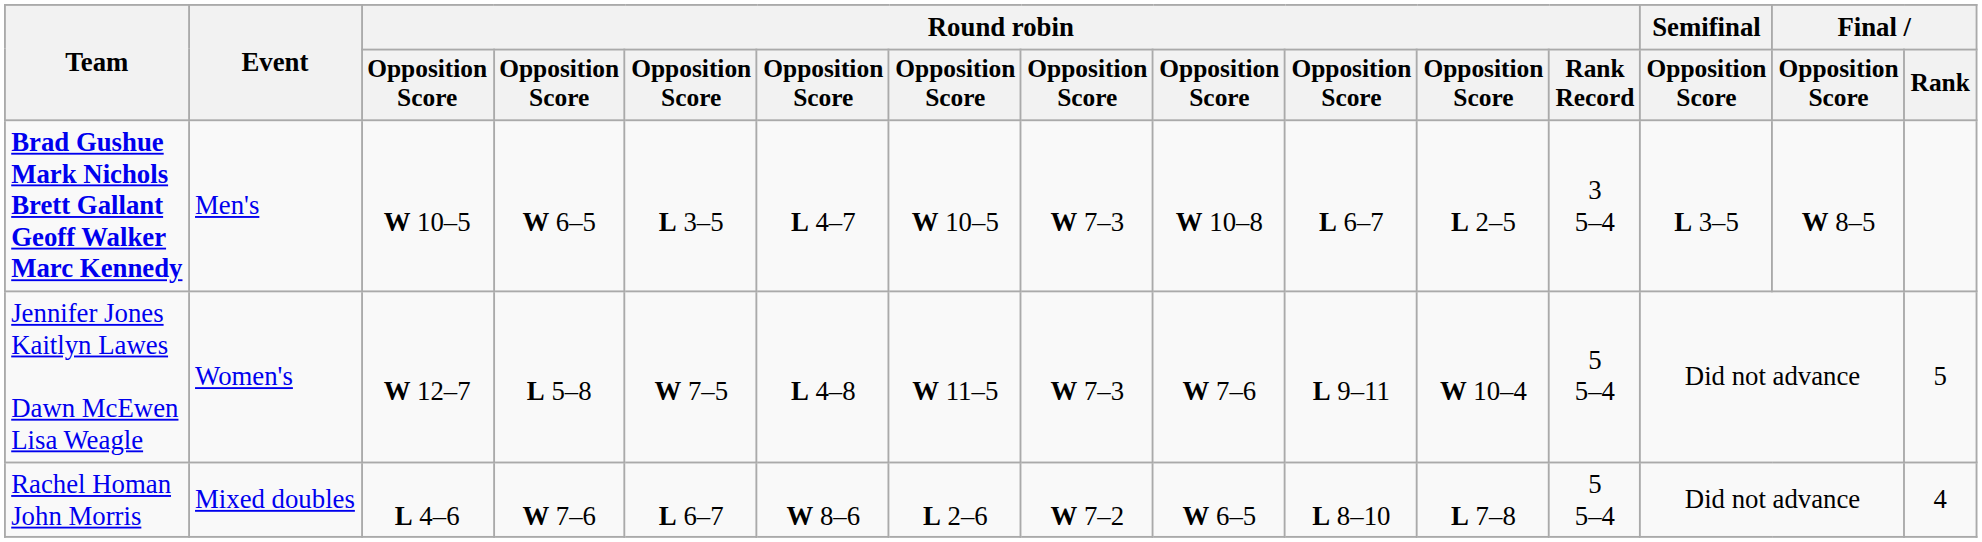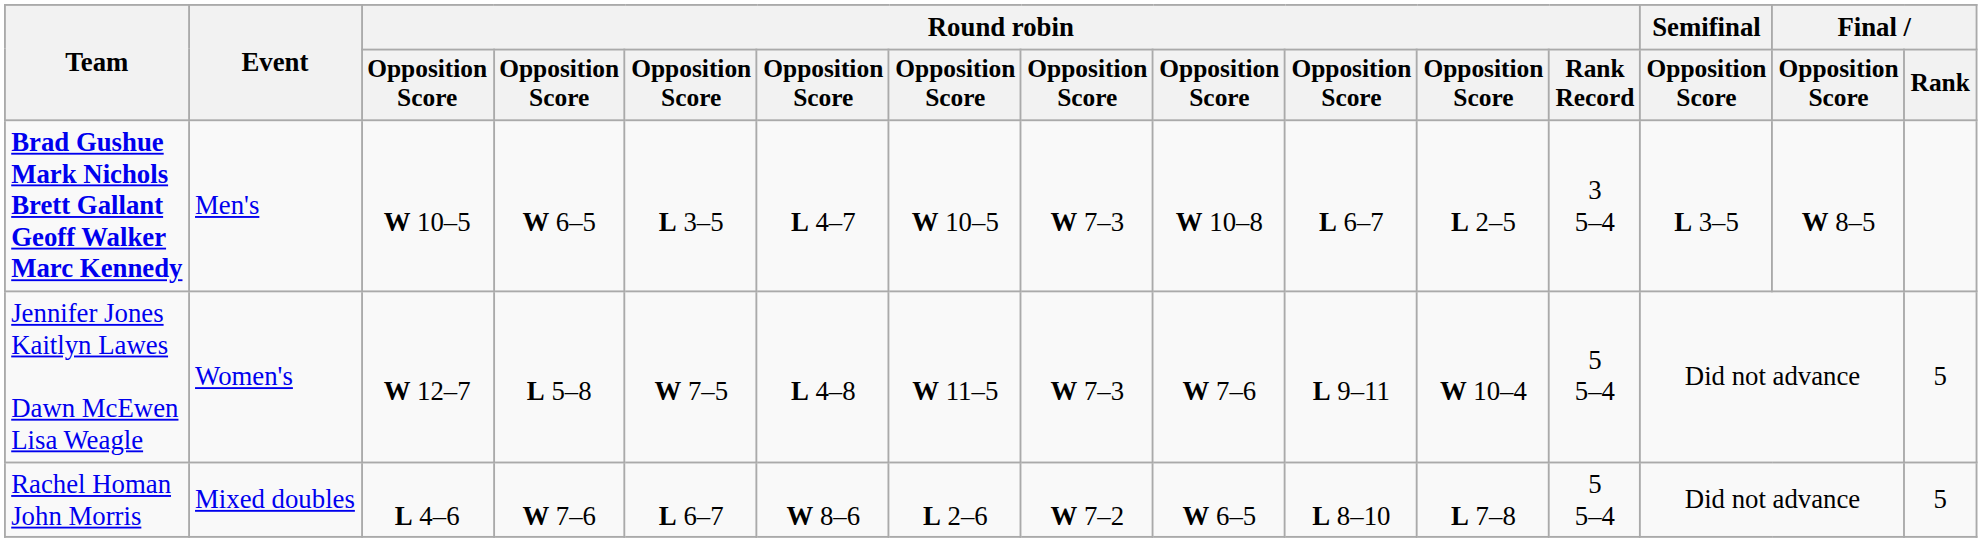Rachel Homan John Morris | Final / Rank: 4 -> 5
